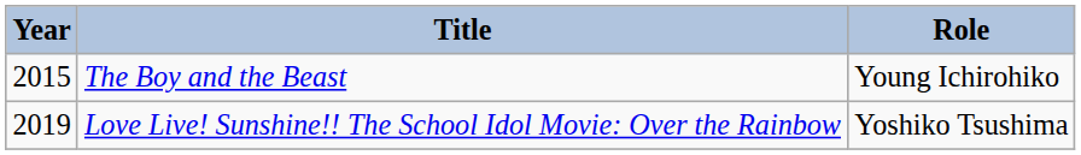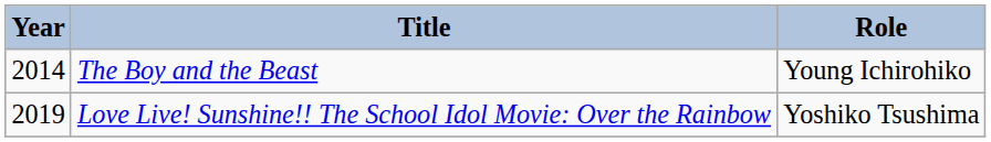The Boy and the Beast | Year: 2015 -> 2014
